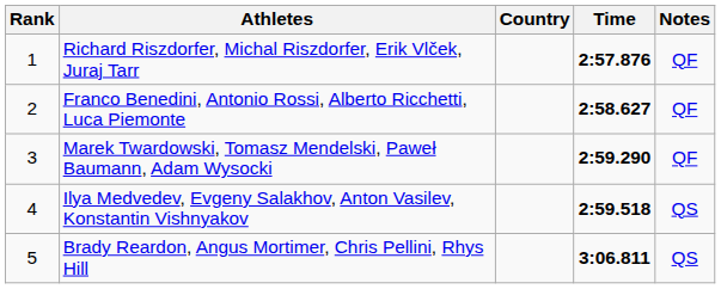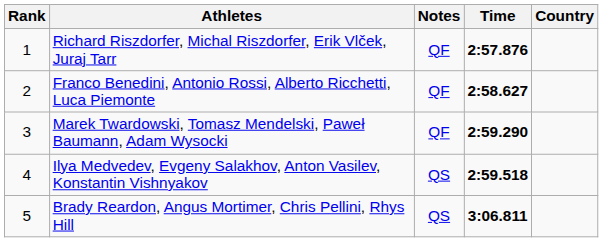columns swapped: Country <-> Notes
